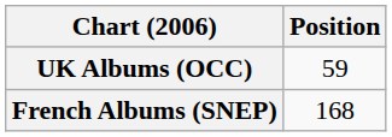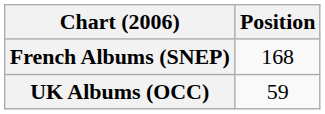rows swapped: French Albums (SNEP) <-> UK Albums (OCC)
